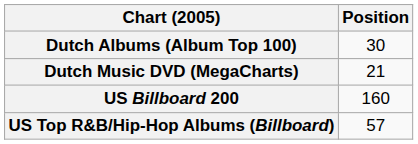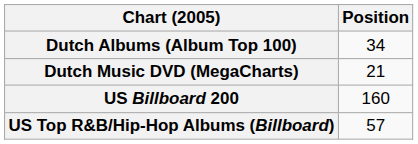Dutch Albums (Album Top 100) | Position: 30 -> 34
